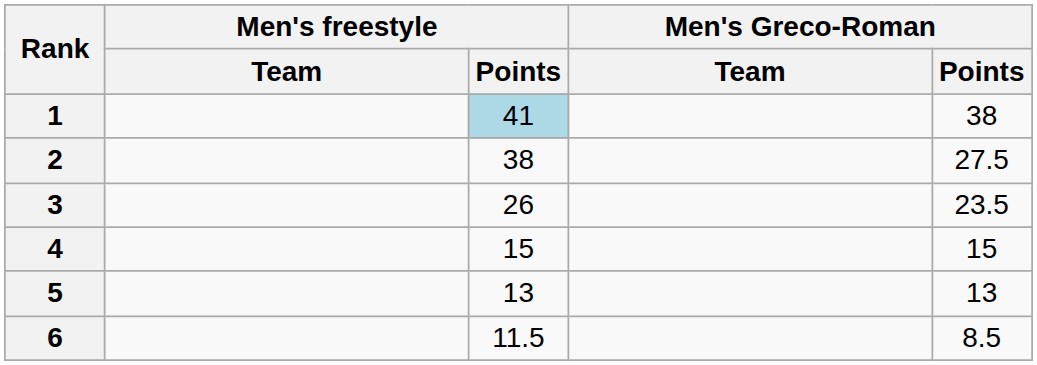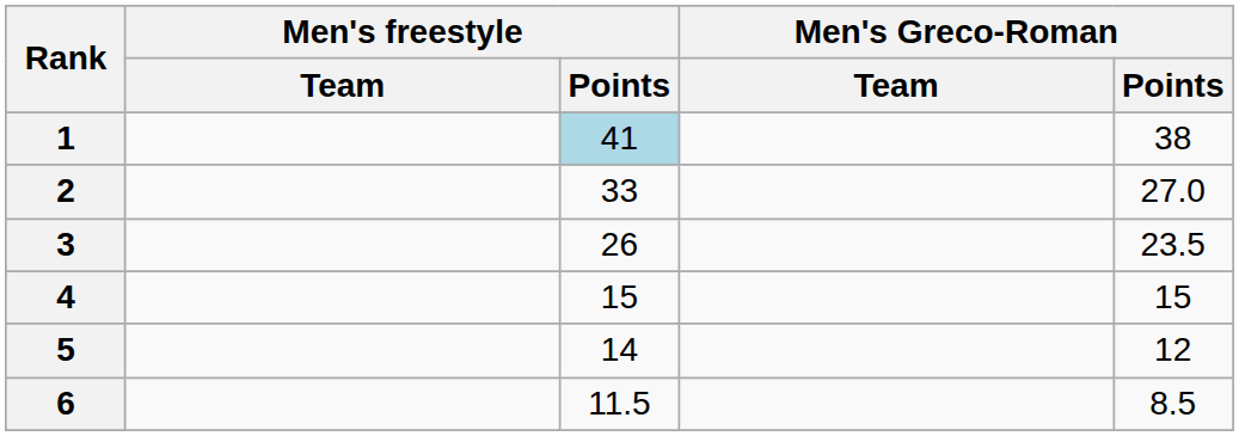2 | Men's freestyle / Points: 38 -> 33
2 | Men's Greco-Roman / Points: 27.5 -> 27.0
5 | Men's freestyle / Points: 13 -> 14
5 | Men's Greco-Roman / Points: 13 -> 12
